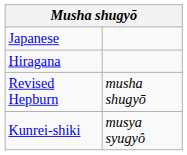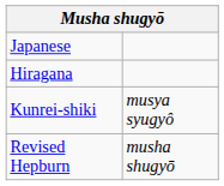rows swapped: Revised Hepburn <-> Kunrei-shiki
